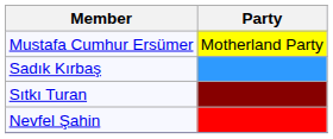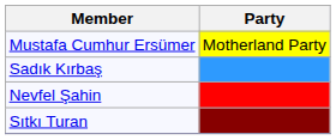rows swapped: Nevfel Şahin <-> Sıtkı Turan
